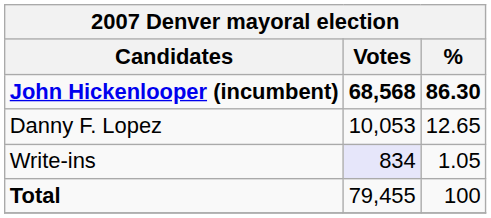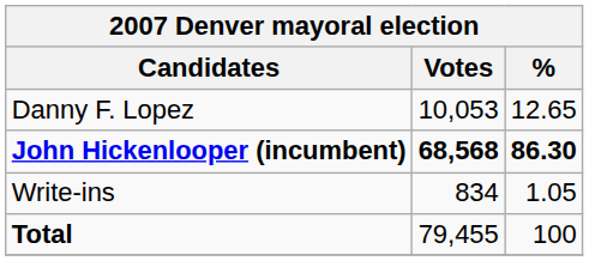rows swapped: John Hickenlooper (incumbent) <-> Danny F. Lopez
Write-ins | Votes: lavender background -> no background
